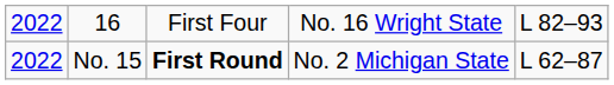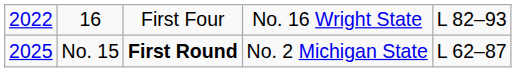No. 15 | column 1: 2022 -> 2025
